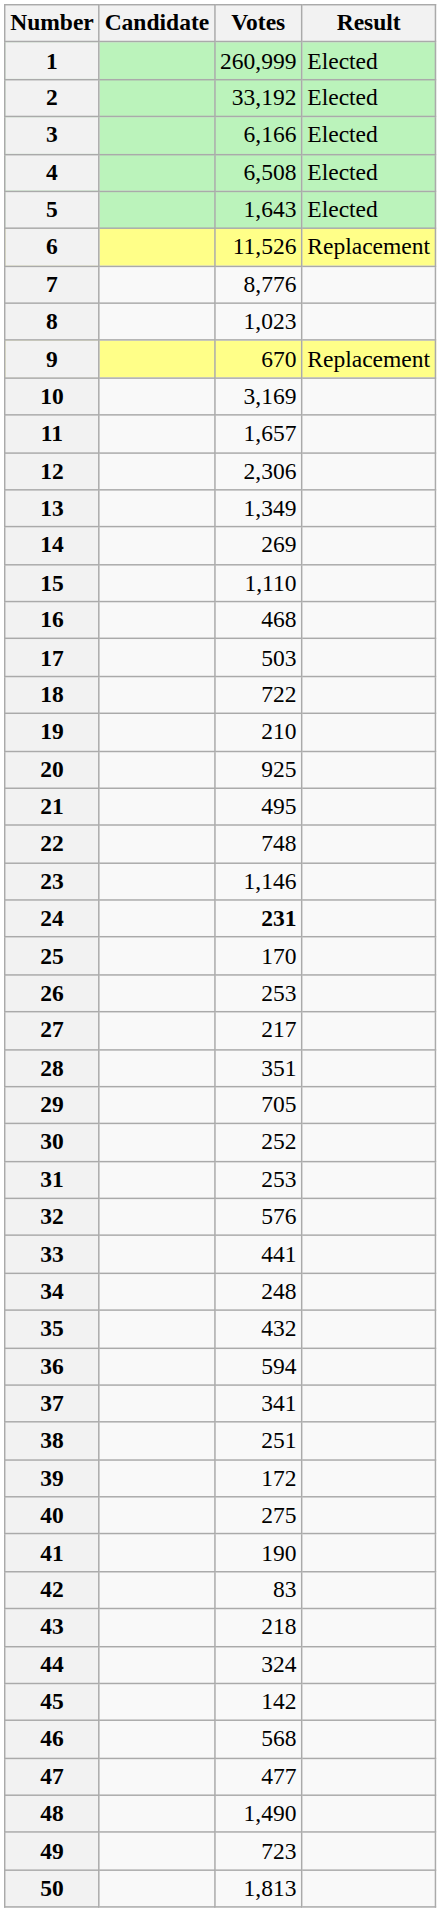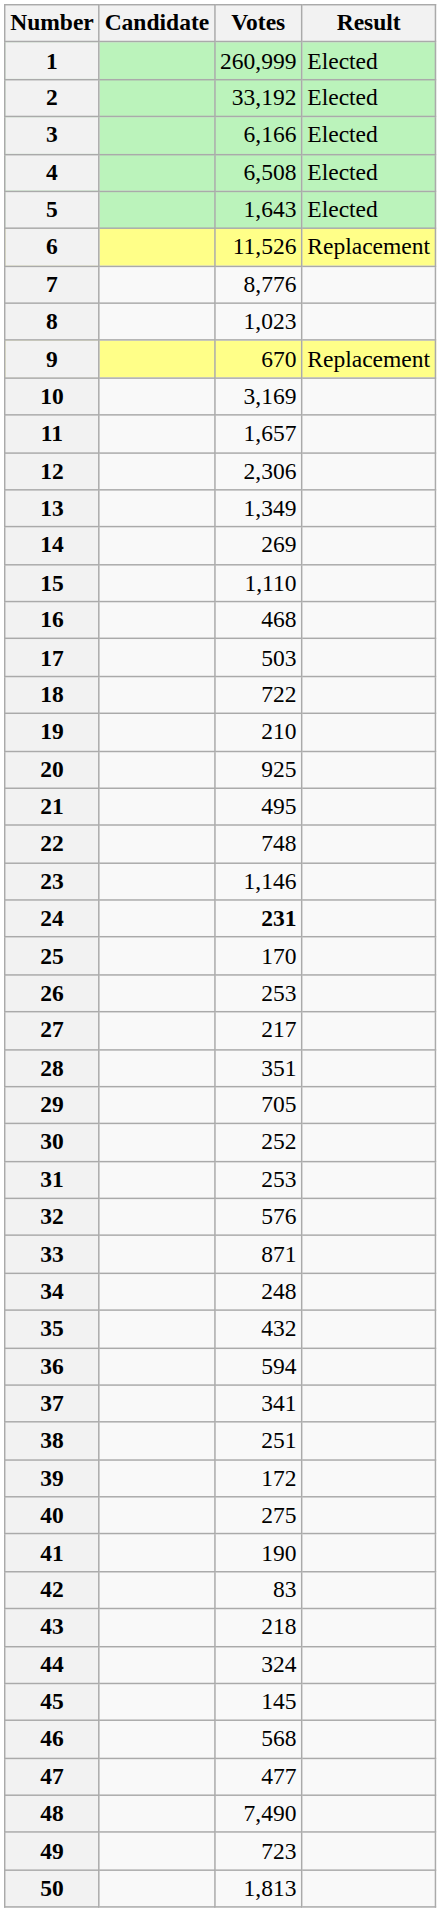33 | Votes: 441 -> 871
45 | Votes: 142 -> 145
48 | Votes: 1,490 -> 7,490
